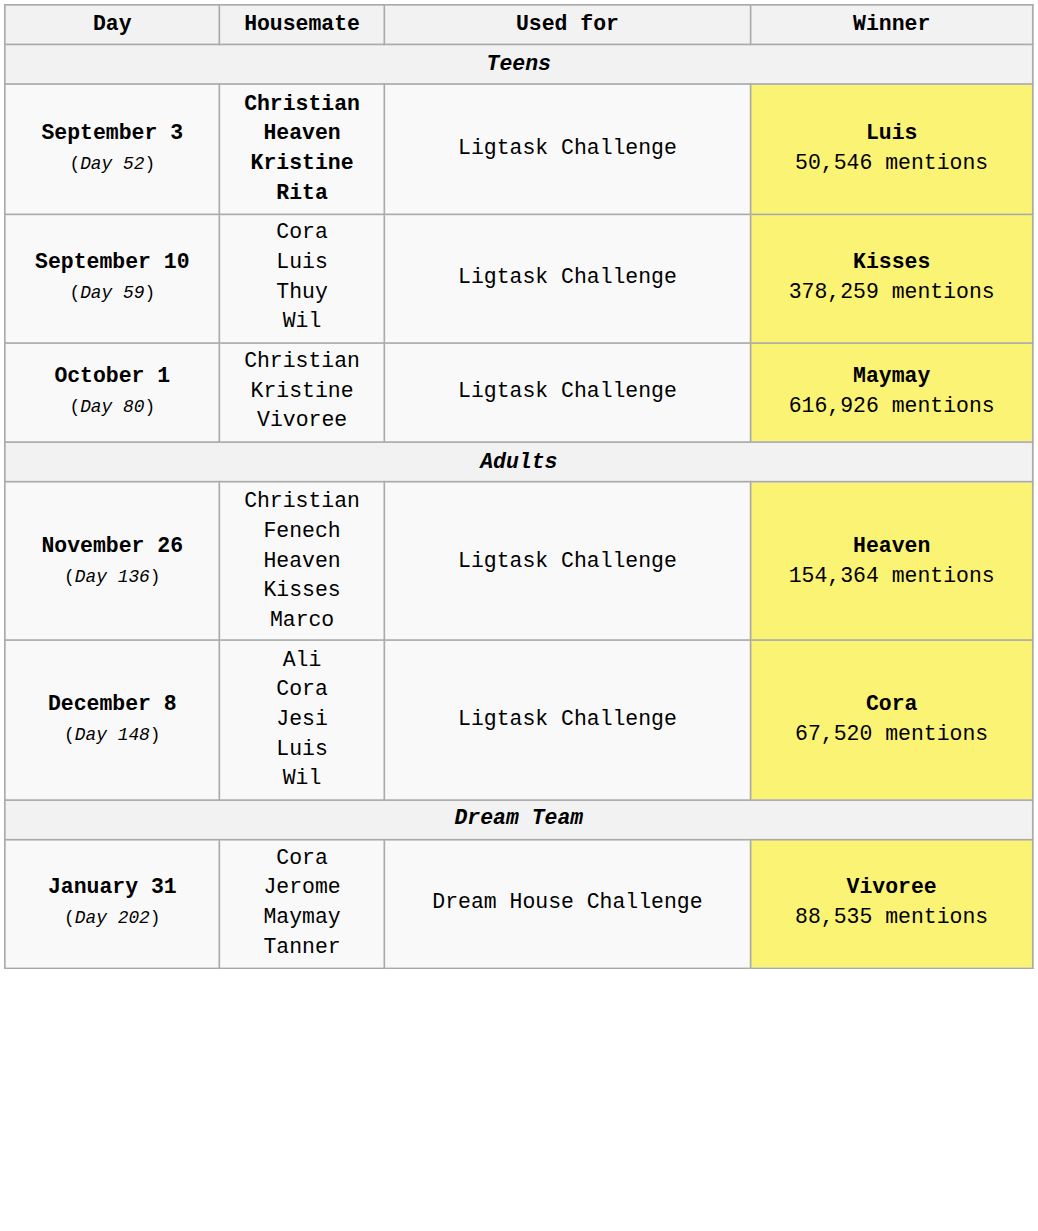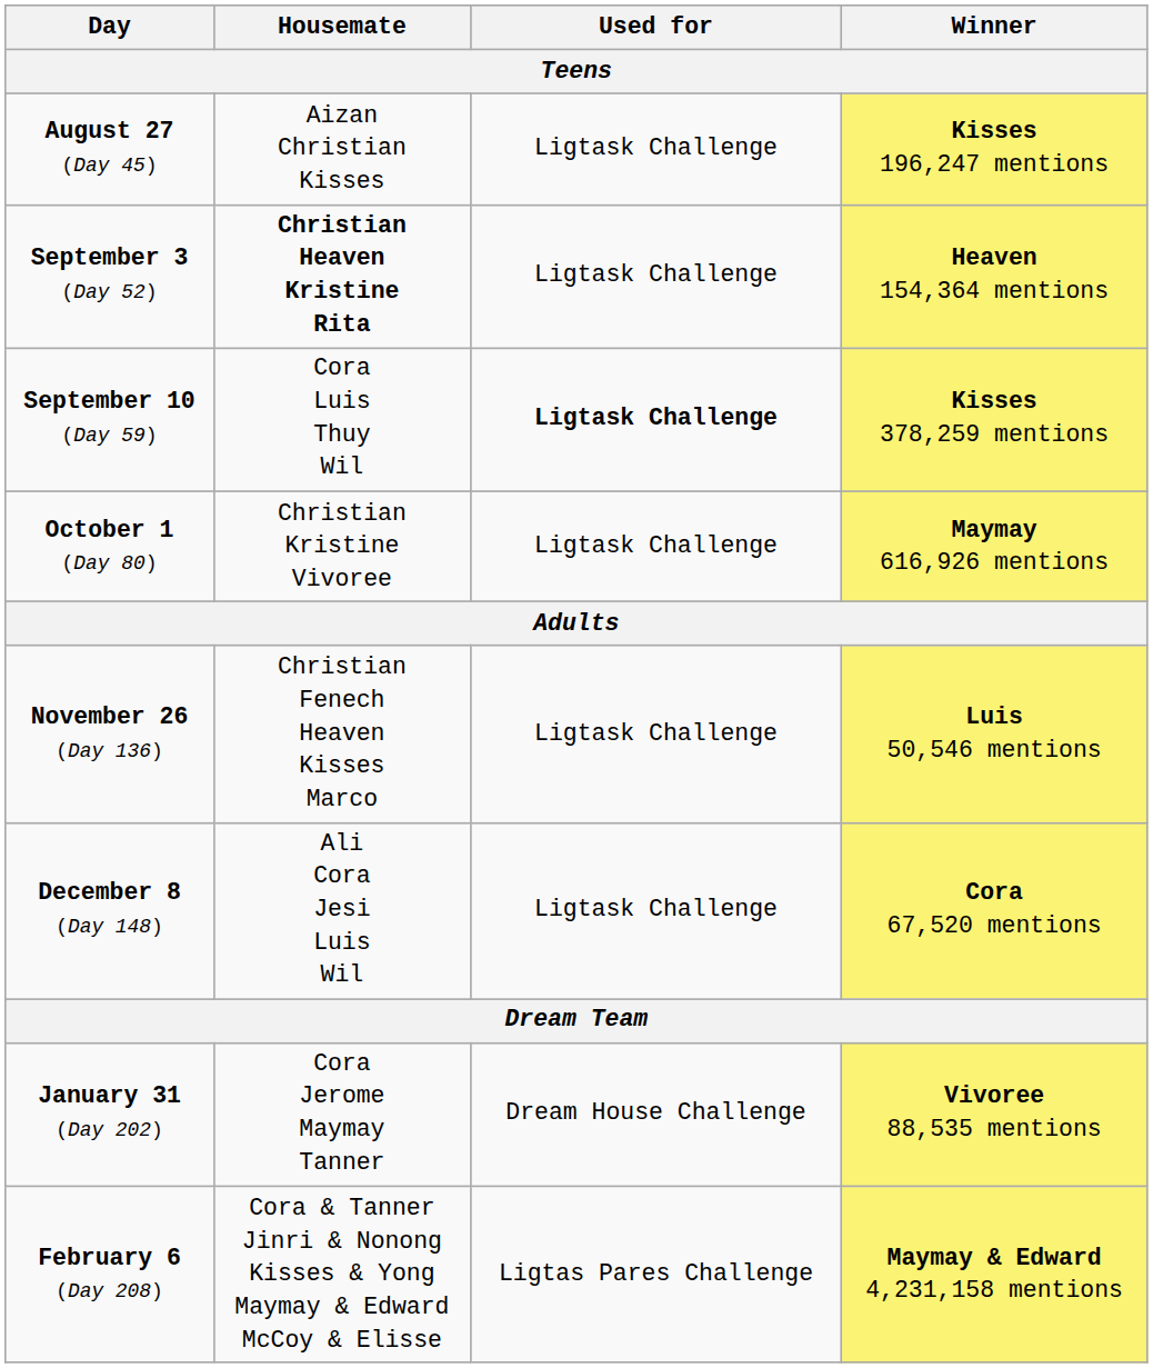+ row: August 27 (Day 45) | Aizan Christian Kisses | Ligtask Challenge | Kisses 196,247 mentions
September 3 (Day 52) | Winner: Luis 50,546 mentions -> Heaven 154,364 mentions
September 10 (Day 59) | Used for: normal -> bold
November 26 (Day 136) | Winner: Heaven 154,364 mentions -> Luis 50,546 mentions
+ row: February 6 (Day 208) | Cora & Tanner Jinri & Nonong Kisses & Yong Maymay & Edward McCoy & Elisse | Ligtas Pares Challenge | Maymay & Edward 4,231,158 mentions
